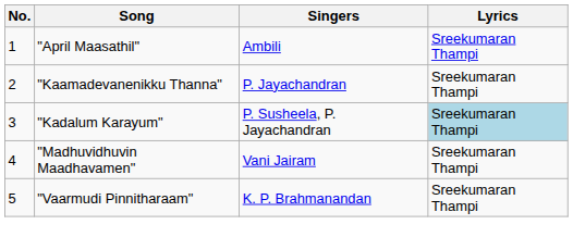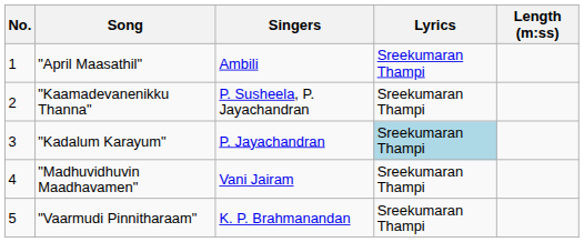+ column: Length (m:ss)
"Kaamadevanenikku Thanna" | Singers: P. Jayachandran -> P. Susheela, P. Jayachandran
"Kadalum Karayum" | Singers: P. Susheela, P. Jayachandran -> P. Jayachandran
